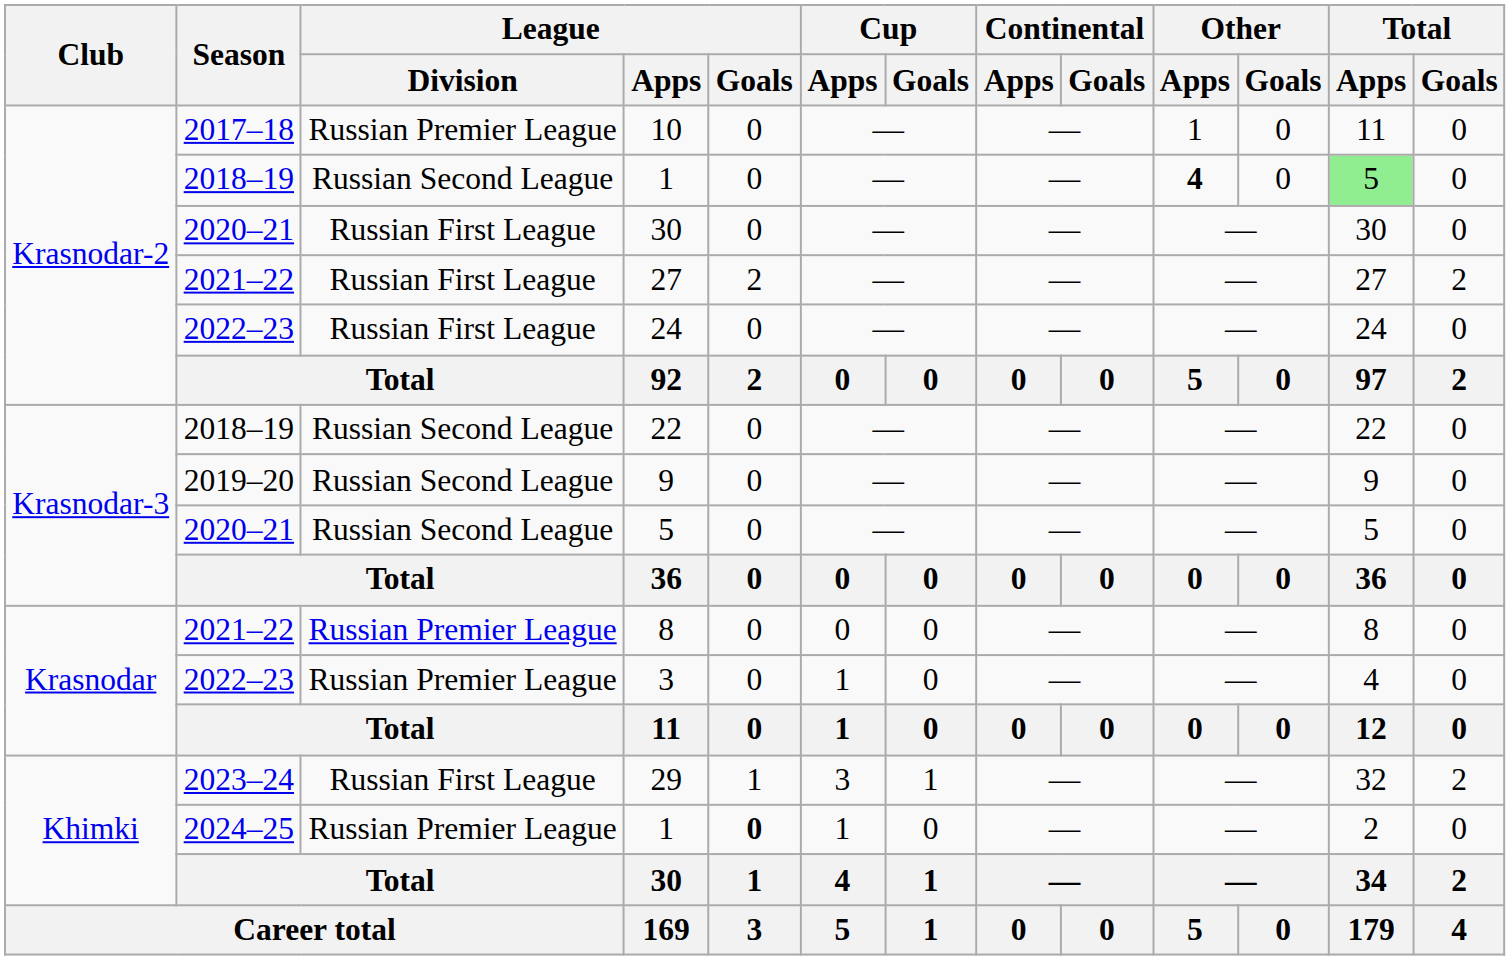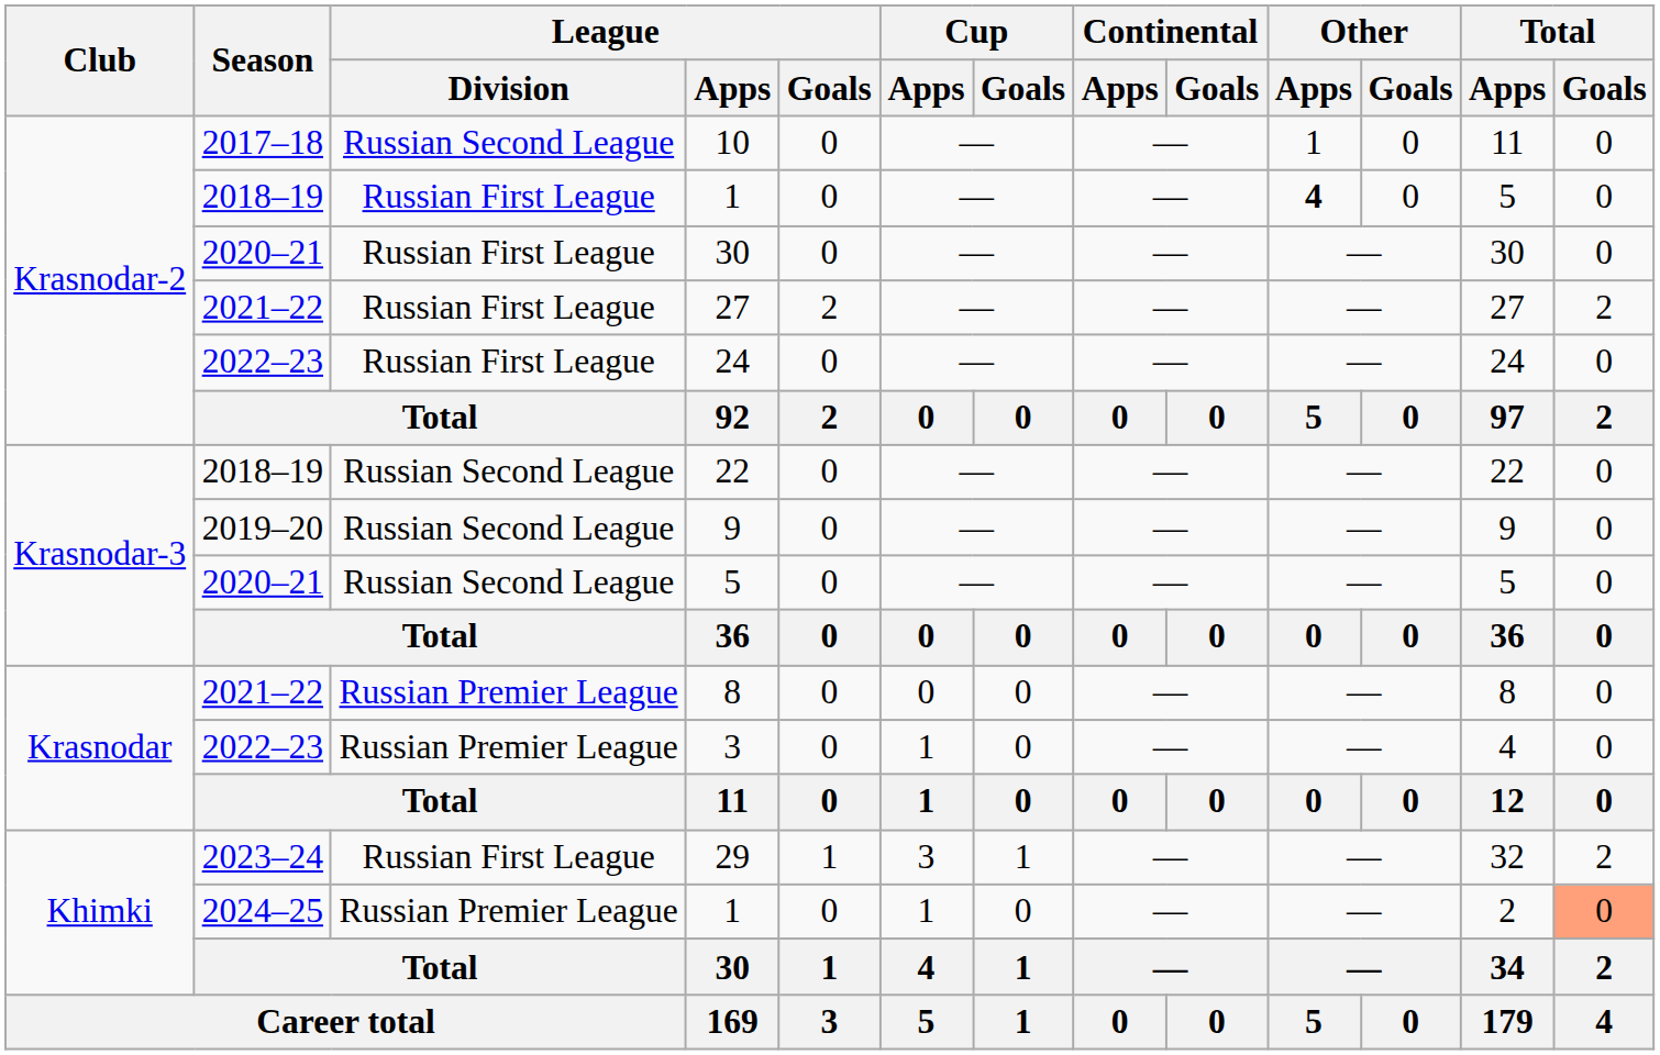10 | League / Division: Russian Premier League -> Russian Second League
2018–19 / 1 | League / Division: Russian Second League -> Russian First League
2018–19 / 1 | Total / Apps: lightgreen background -> no background
2024–25 / 1 | League / Goals: bold -> normal
2024–25 / 1 | Total / Goals: no background -> lightsalmon background
